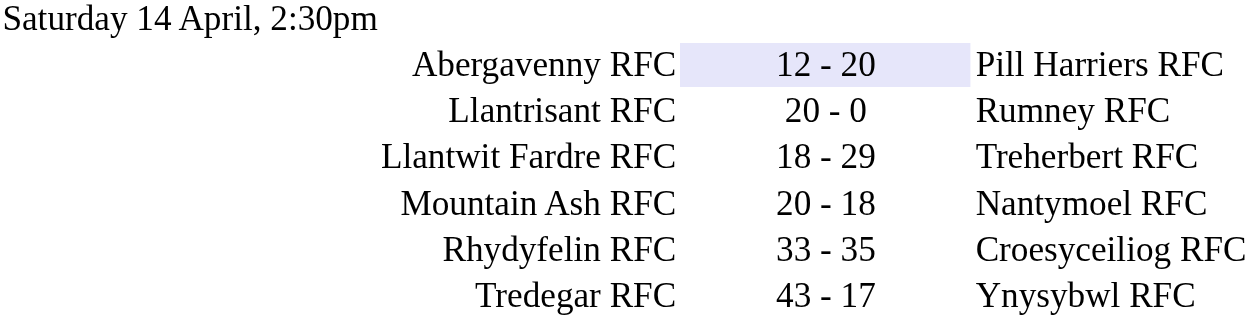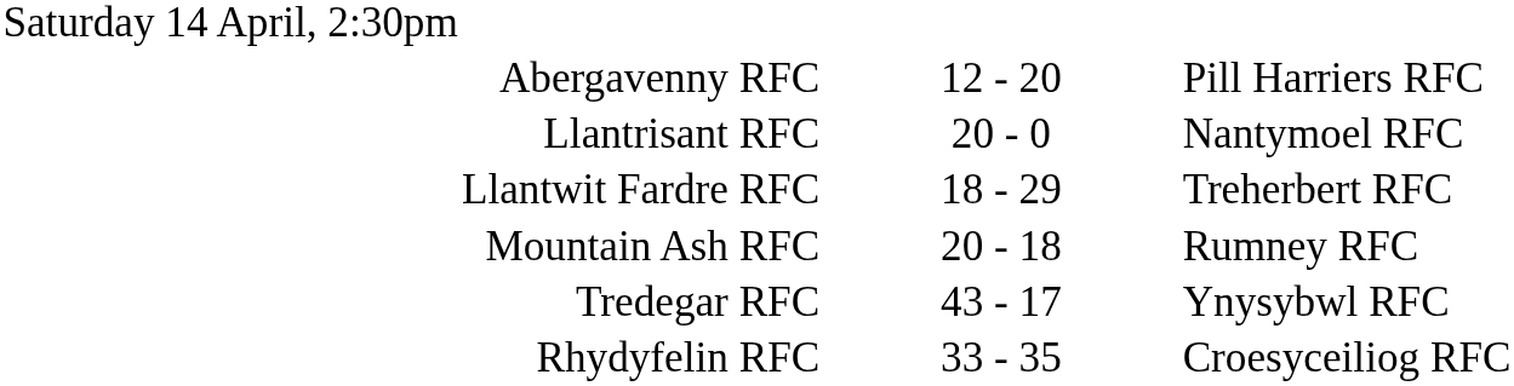Abergavenny RFC | column 2: lavender background -> no background
Llantrisant RFC | column 3: Rumney RFC -> Nantymoel RFC
Mountain Ash RFC | column 3: Nantymoel RFC -> Rumney RFC
rows swapped: Rhydyfelin RFC <-> Tredegar RFC
